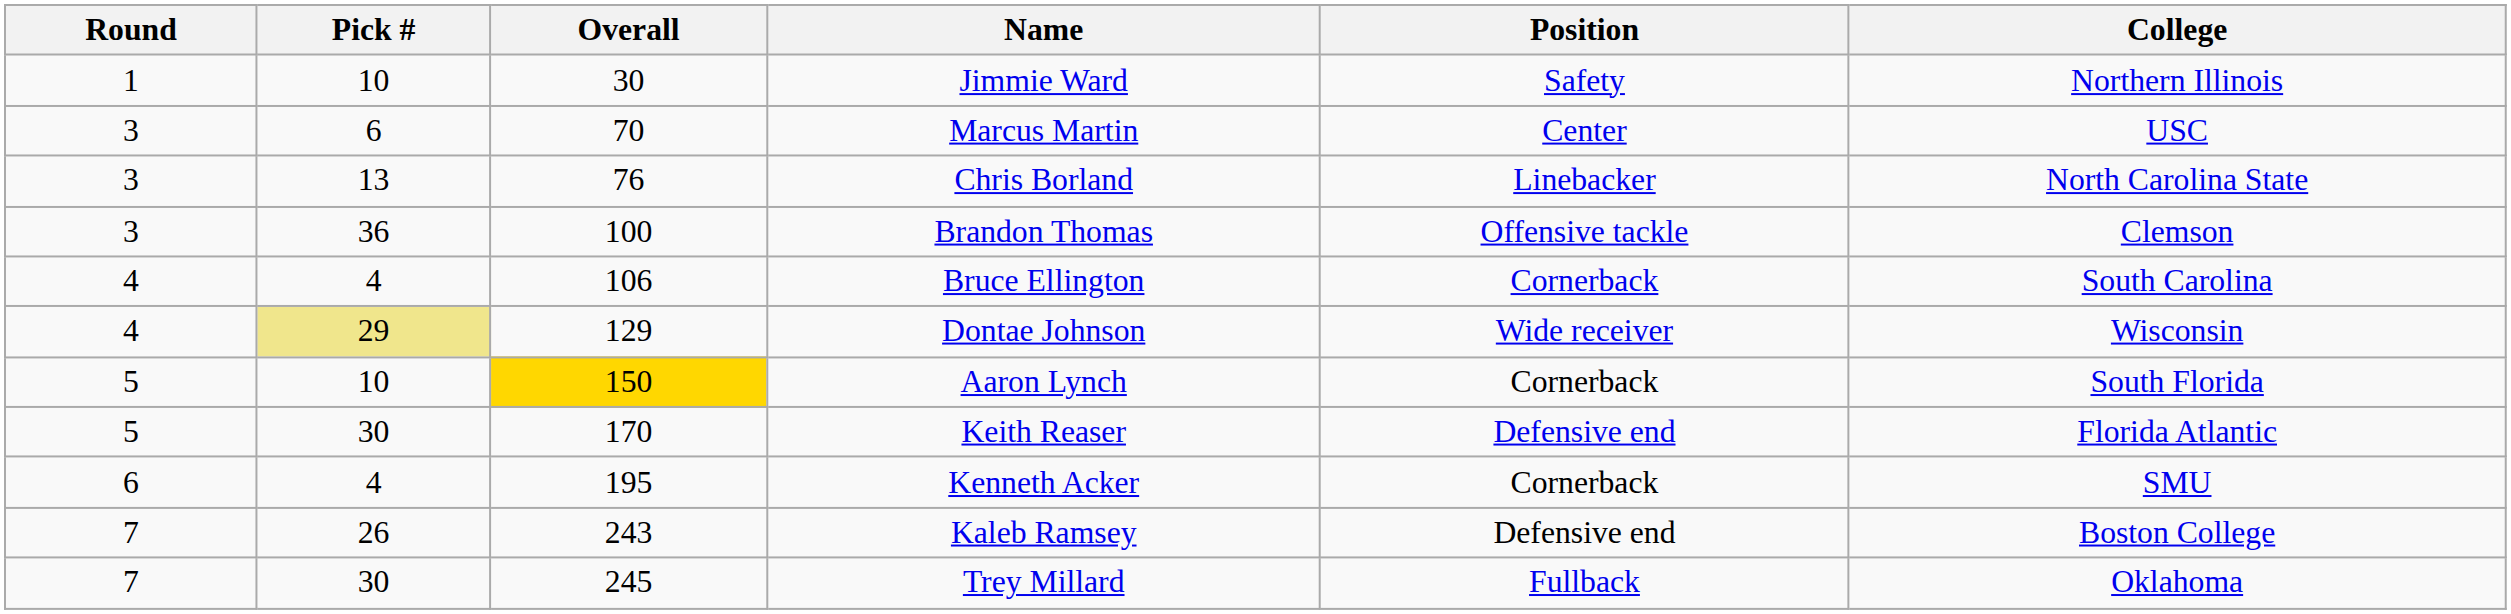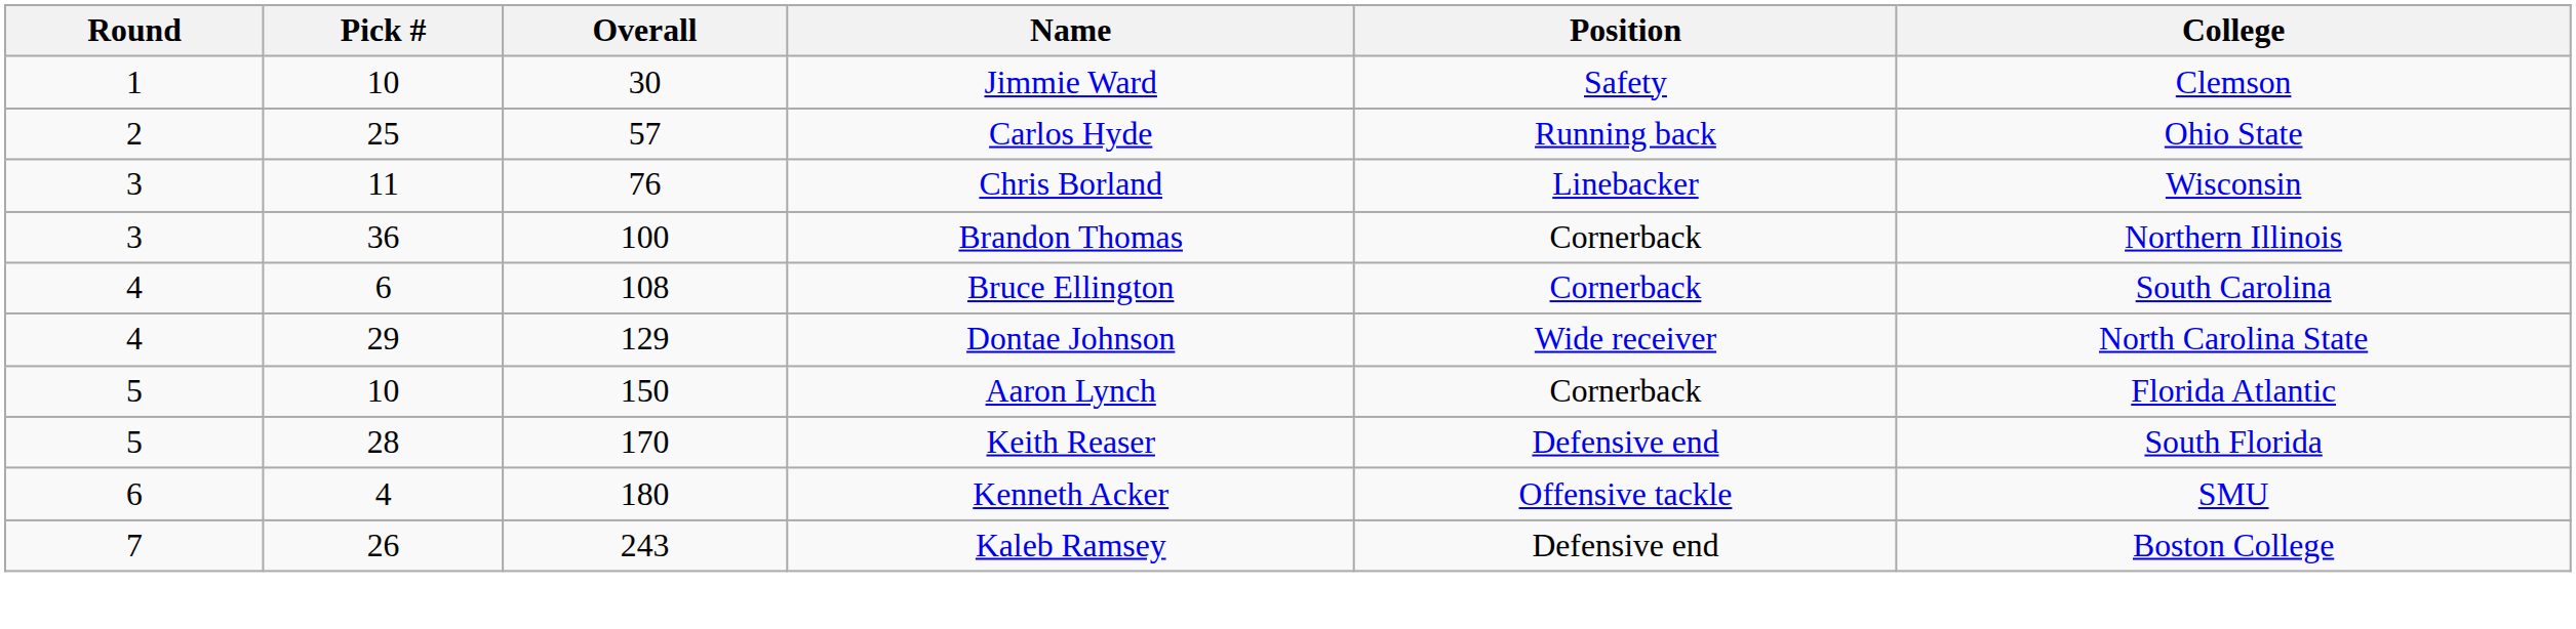Jimmie Ward | College: Northern Illinois -> Clemson
+ row: 2 | 25 | 57 | Carlos Hyde | Running back | Ohio State
- row: 3 | 6 | 70 | Marcus Martin | Center | USC
Chris Borland | Pick #: 13 -> 11
Chris Borland | College: North Carolina State -> Wisconsin
Brandon Thomas | Position: Offensive tackle -> Cornerback
Brandon Thomas | College: Clemson -> Northern Illinois
Bruce Ellington | Pick #: 4 -> 6
Bruce Ellington | Overall: 106 -> 108
Dontae Johnson | Pick #: khaki background -> no background
Dontae Johnson | College: Wisconsin -> North Carolina State
Aaron Lynch | Overall: gold background -> no background
Aaron Lynch | College: South Florida -> Florida Atlantic
Keith Reaser | Pick #: 30 -> 28
Keith Reaser | College: Florida Atlantic -> South Florida
Kenneth Acker | Overall: 195 -> 180
Kenneth Acker | Position: Cornerback -> Offensive tackle
- row: 7 | 30 | 245 | Trey Millard | Fullback | Oklahoma
